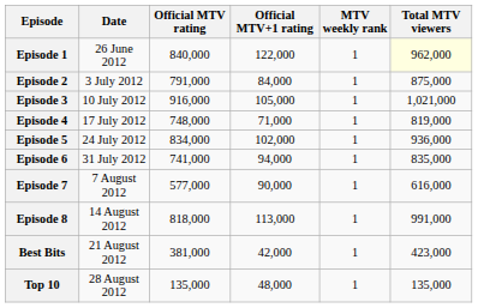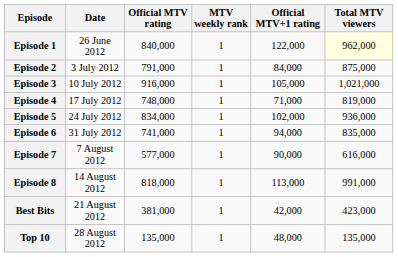columns swapped: MTV weekly rank <-> Official MTV+1 rating
